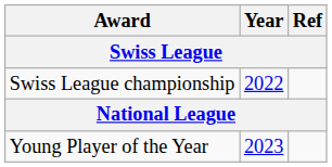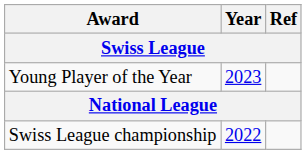rows swapped: Swiss League championship <-> Young Player of the Year
